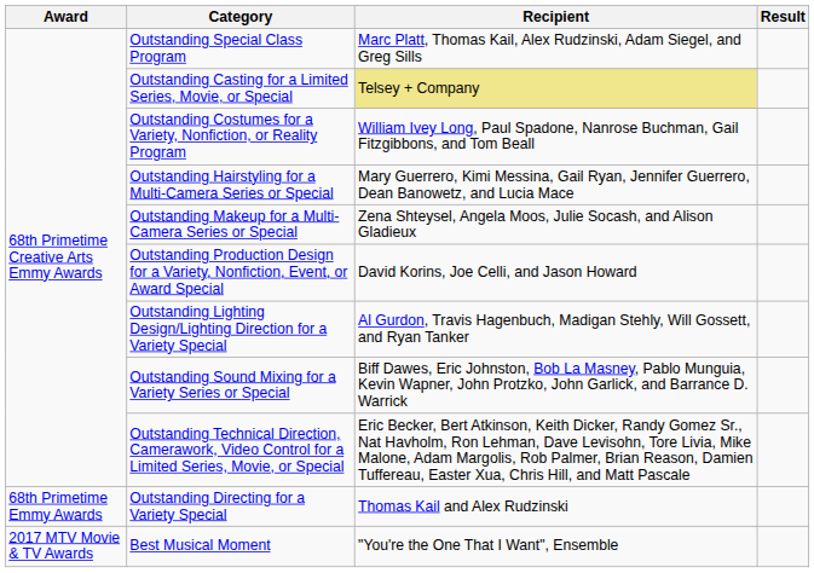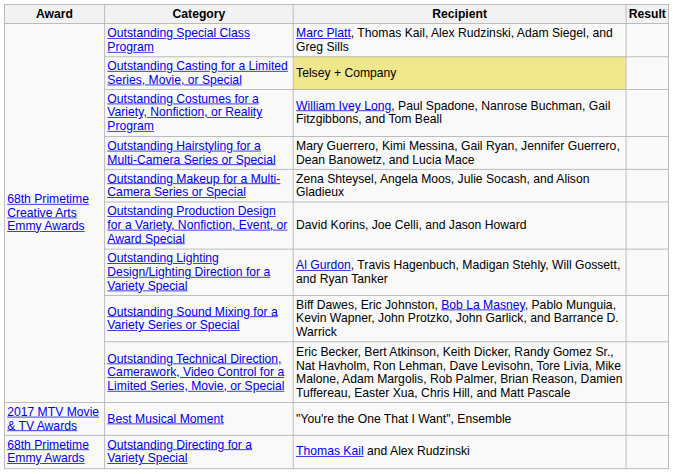rows swapped: Outstanding Directing for a Variety Special <-> Best Musical Moment
